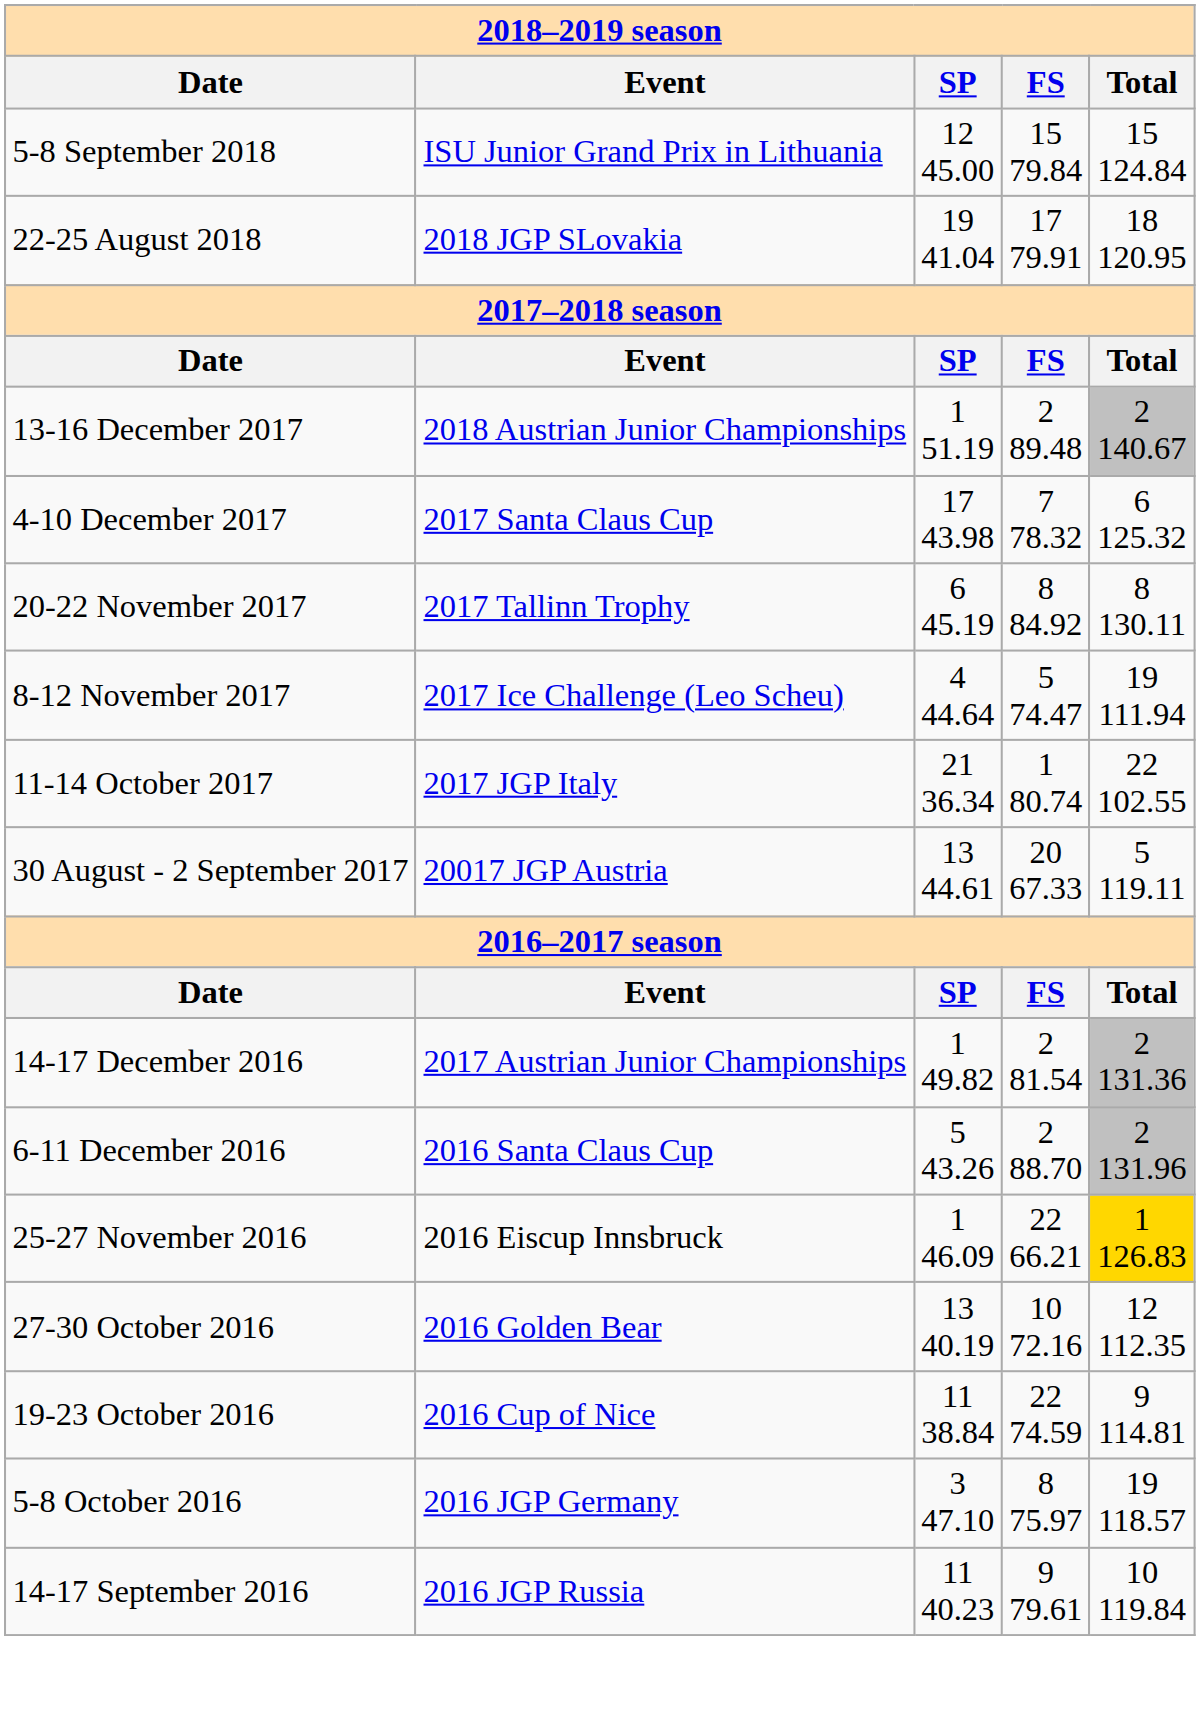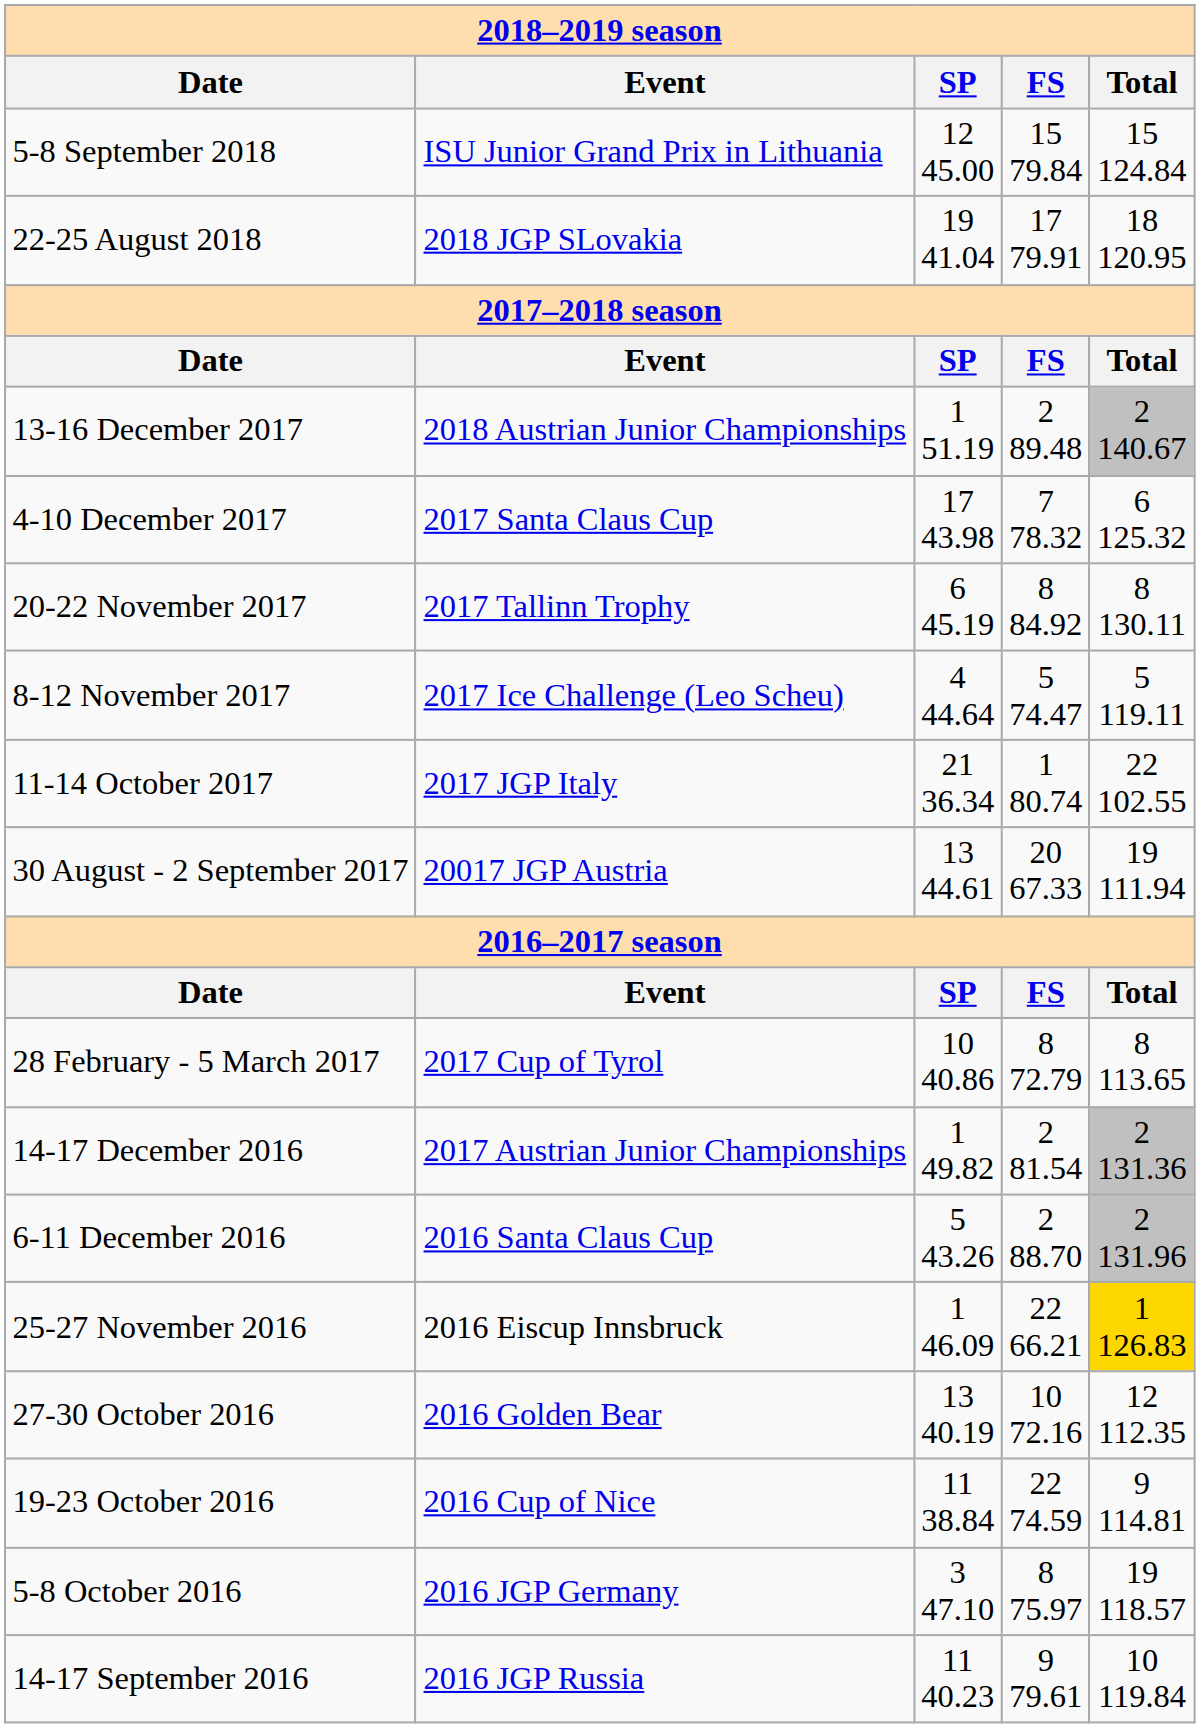8-12 November 2017 | column 5: 19 111.94 -> 5 119.11
30 August - 2 September 2017 | column 5: 5 119.11 -> 19 111.94
+ row: 28 February - 5 March 2017 | 2017 Cup of Tyrol | 10 40.86 | 8 72.79 | 8 113.65
